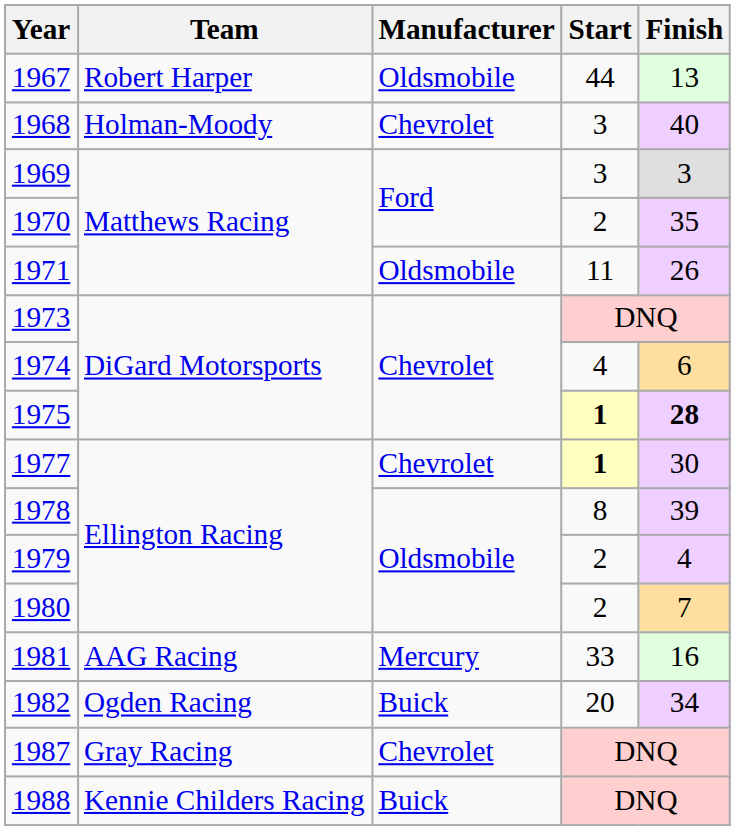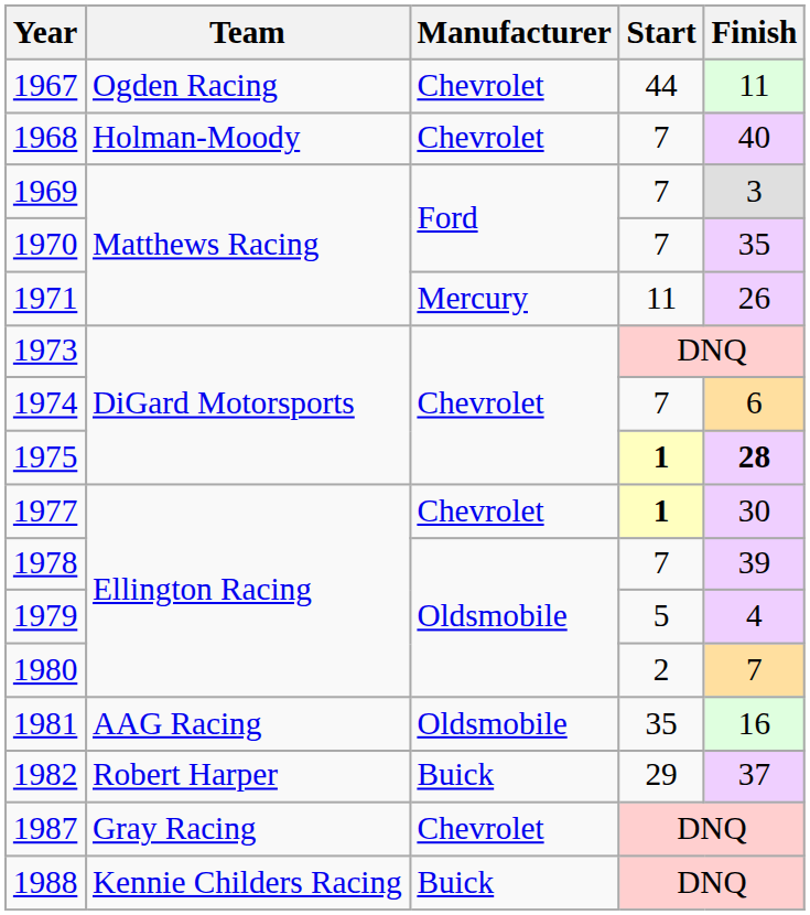1967 | Team: Robert Harper -> Ogden Racing
1967 | Manufacturer: Oldsmobile -> Chevrolet
1967 | Finish: 13 -> 11
1968 | Start: 3 -> 7
1969 | Start: 3 -> 7
1970 | Start: 2 -> 7
1971 | Manufacturer: Oldsmobile -> Mercury
1974 | Start: 4 -> 7
1978 | Start: 8 -> 7
1979 | Start: 2 -> 5
1981 | Manufacturer: Mercury -> Oldsmobile
1981 | Start: 33 -> 35
1982 | Team: Ogden Racing -> Robert Harper
1982 | Start: 20 -> 29
1982 | Finish: 34 -> 37
